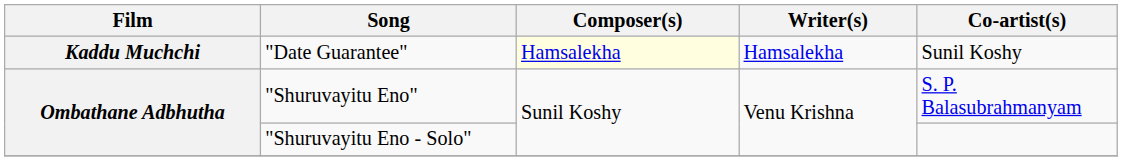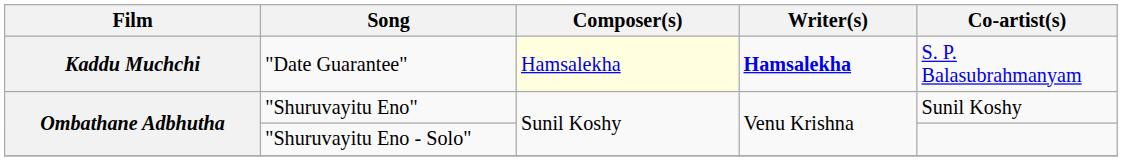"Date Guarantee" | Writer(s): normal -> bold
"Date Guarantee" | Co-artist(s): Sunil Koshy -> S. P. Balasubrahmanyam
"Shuruvayitu Eno" | Co-artist(s): S. P. Balasubrahmanyam -> Sunil Koshy
